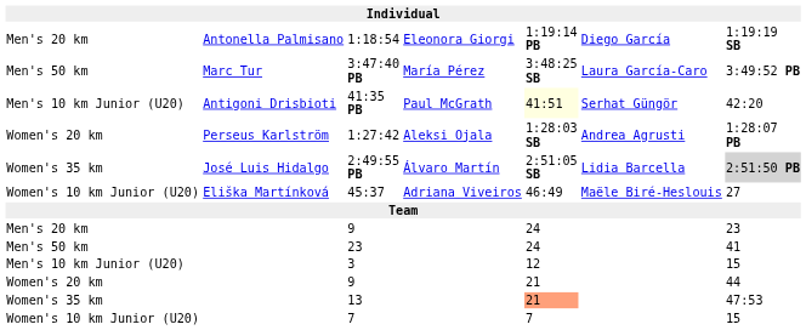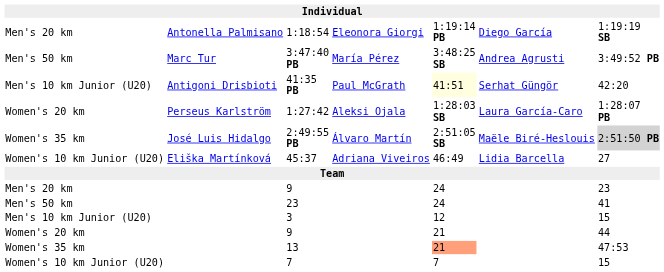3:47:40 PB | column 6: Laura García-Caro -> Andrea Agrusti
1:27:42 | column 6: Andrea Agrusti -> Laura García-Caro
2:49:55 PB | column 6: Lidia Barcella -> Maële Biré-Heslouis
45:37 | column 6: Maële Biré-Heslouis -> Lidia Barcella
